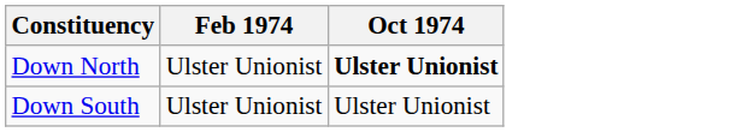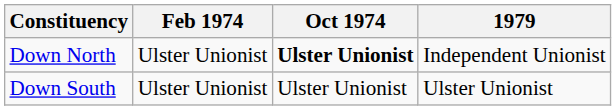+ column: 1979 | Independent Unionist | Ulster Unionist
